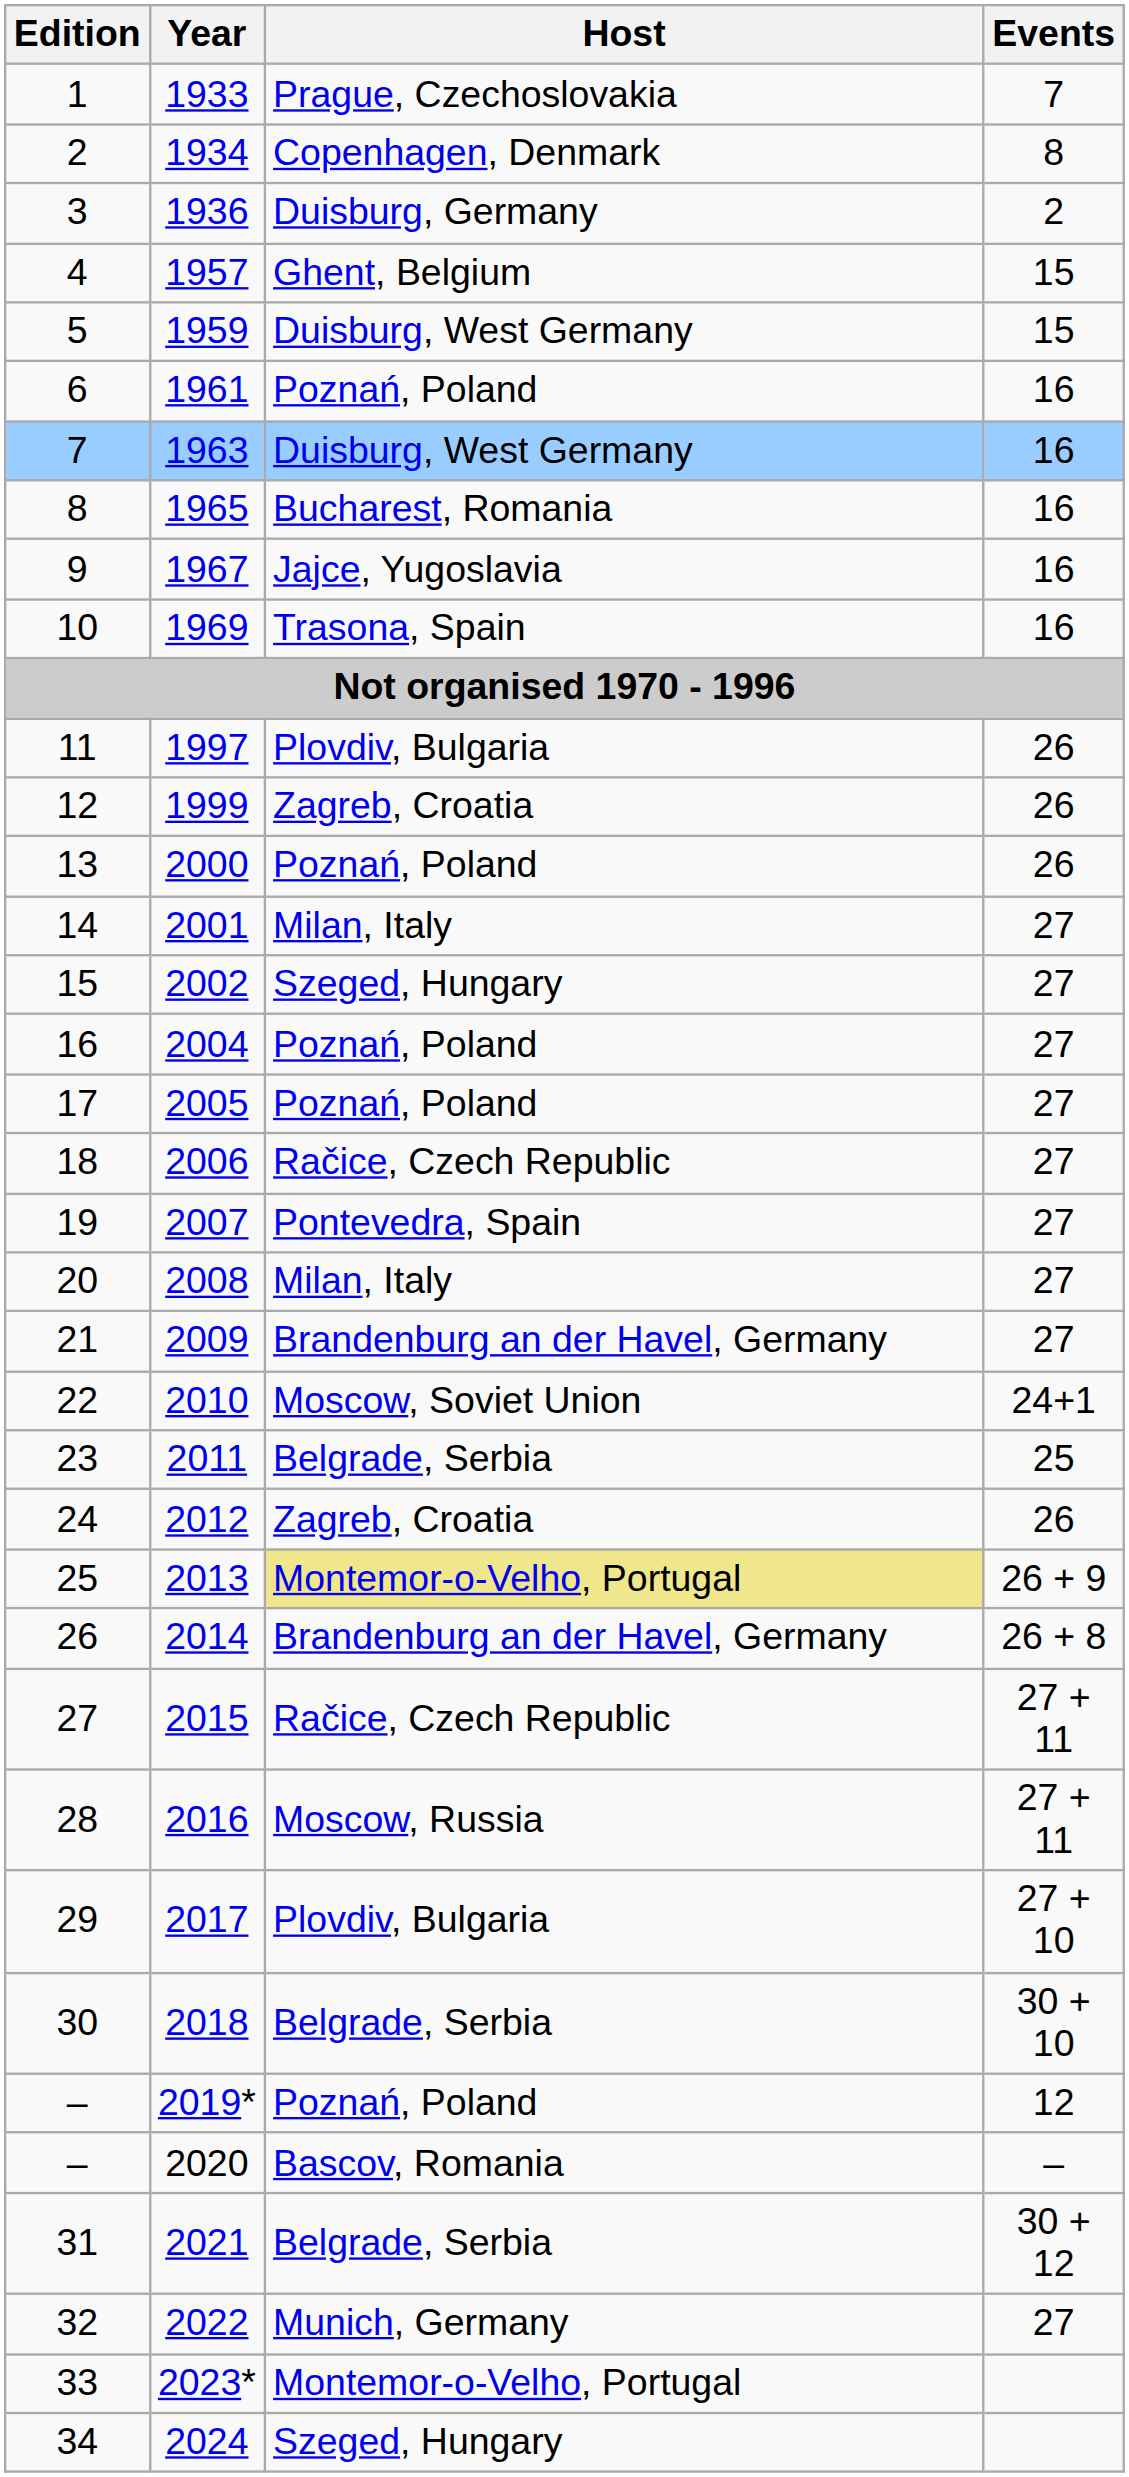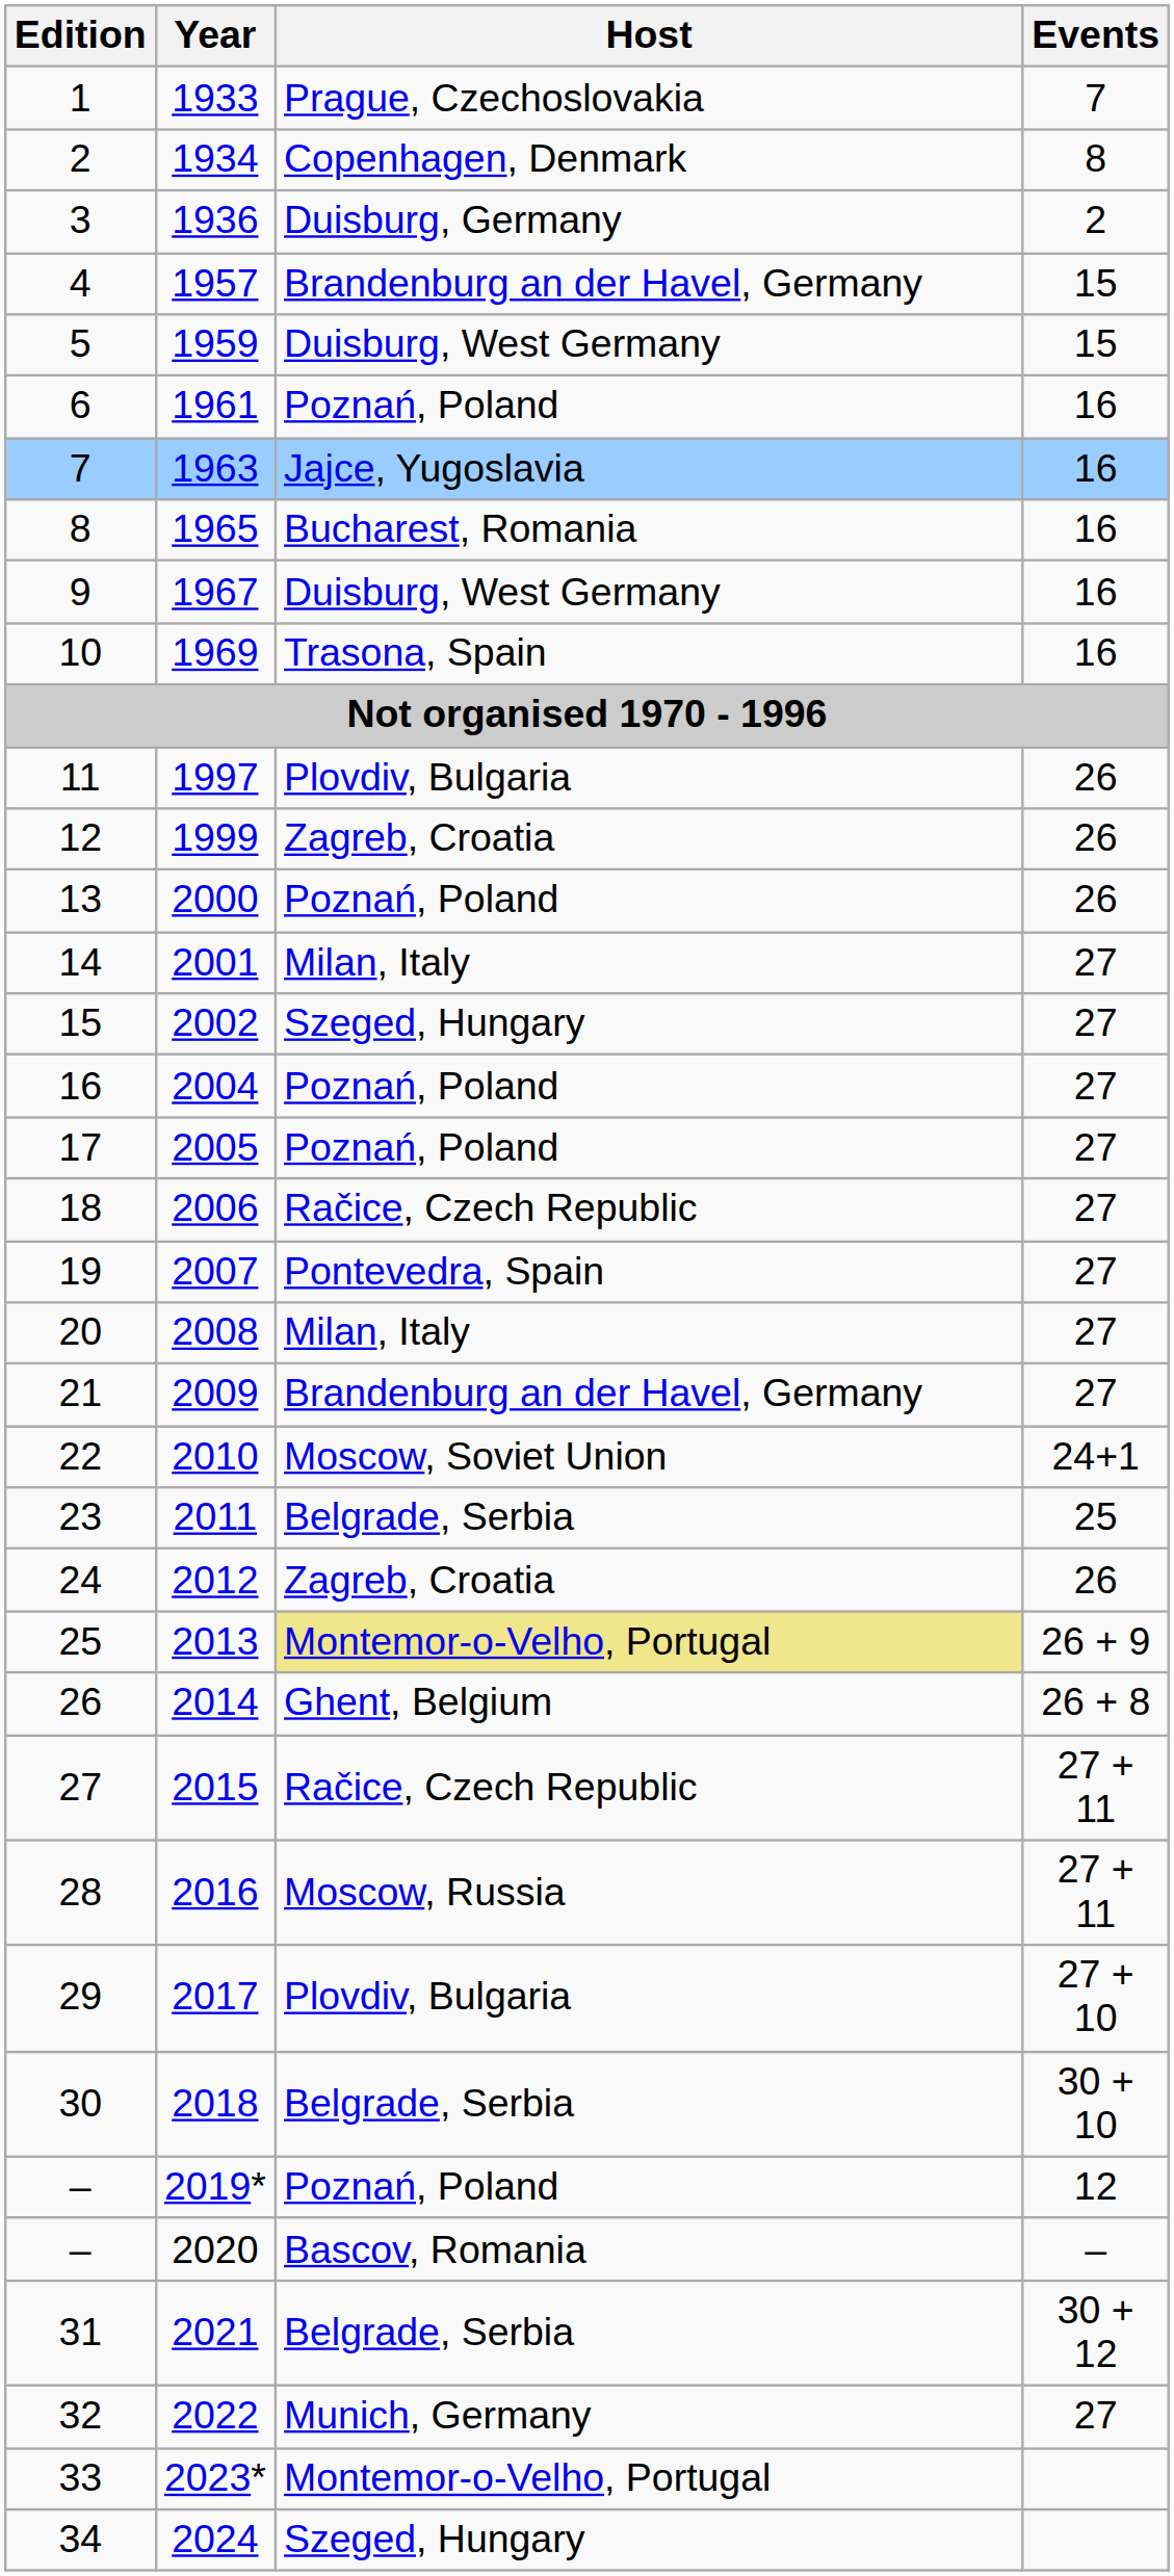1957 | Host: Ghent, Belgium -> Brandenburg an der Havel, Germany
1963 | Host: Duisburg, West Germany -> Jajce, Yugoslavia
1967 | Host: Jajce, Yugoslavia -> Duisburg, West Germany
2014 | Host: Brandenburg an der Havel, Germany -> Ghent, Belgium
